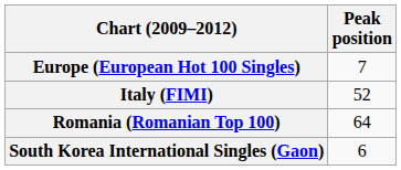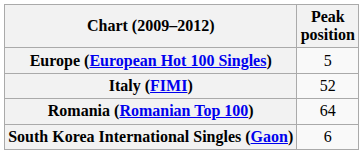Europe (European Hot 100 Singles) | Peak position: 7 -> 5
